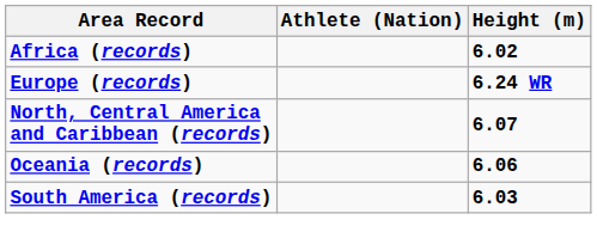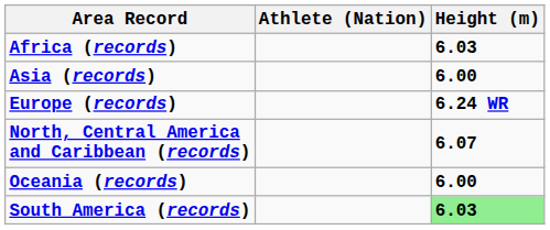Africa (records) | Height (m): 6.02 -> 6.03
+ row: Asia (records) | 6.00
Oceania (records) | Height (m): 6.06 -> 6.00
South America (records) | Height (m): no background -> lightgreen background
